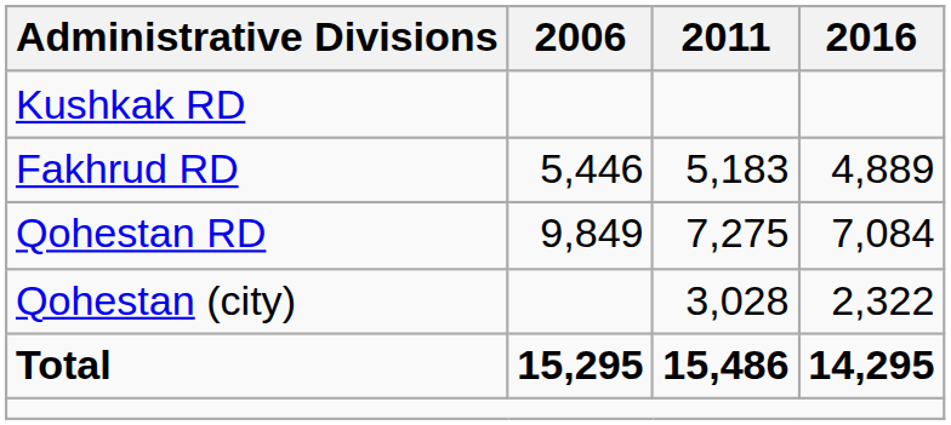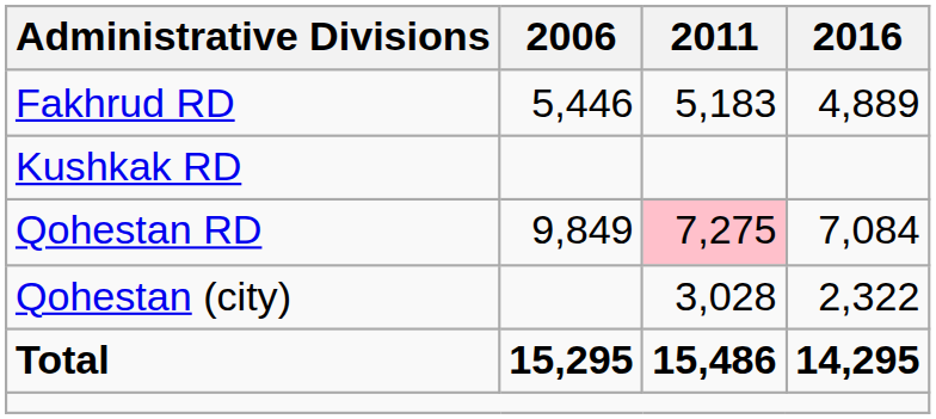rows swapped: Fakhrud RD <-> Kushkak RD
Qohestan RD | 2011: no background -> pink background
